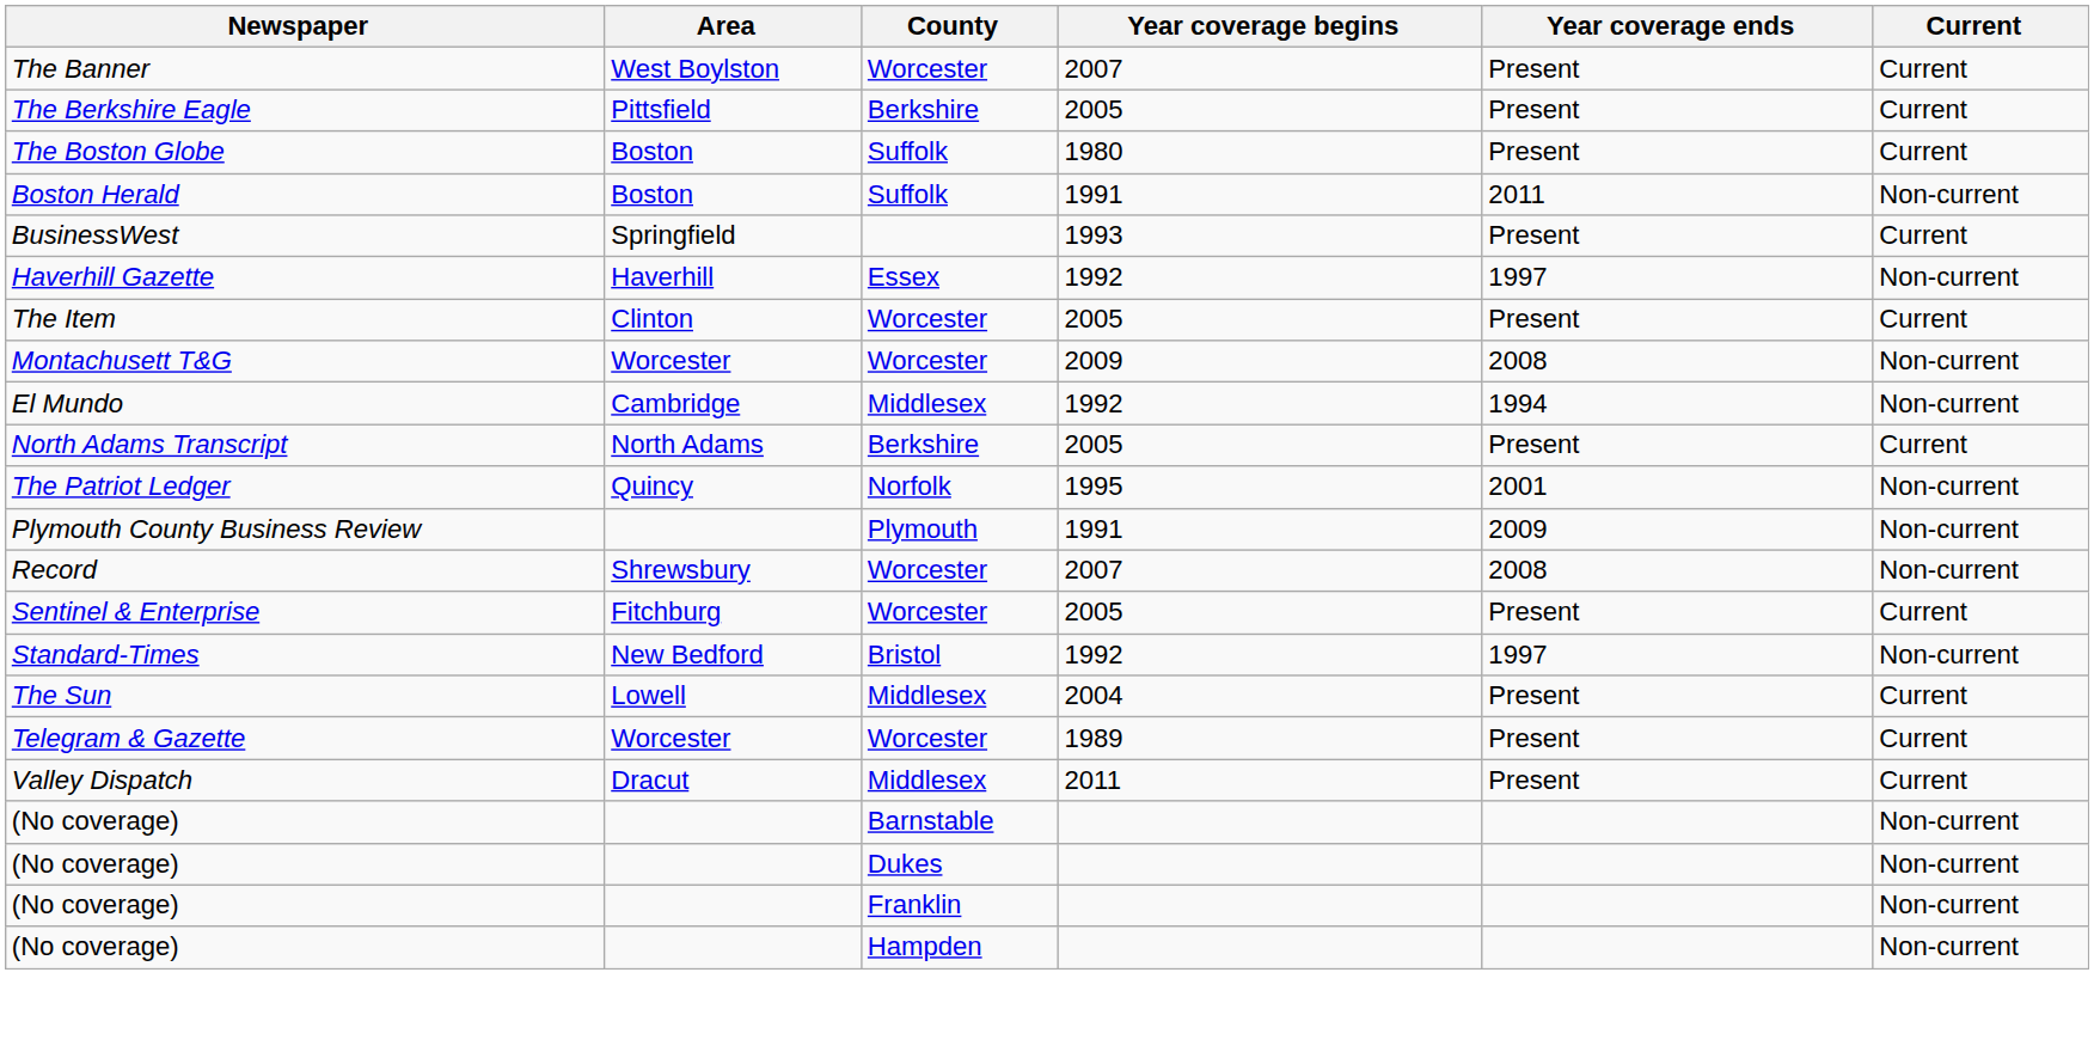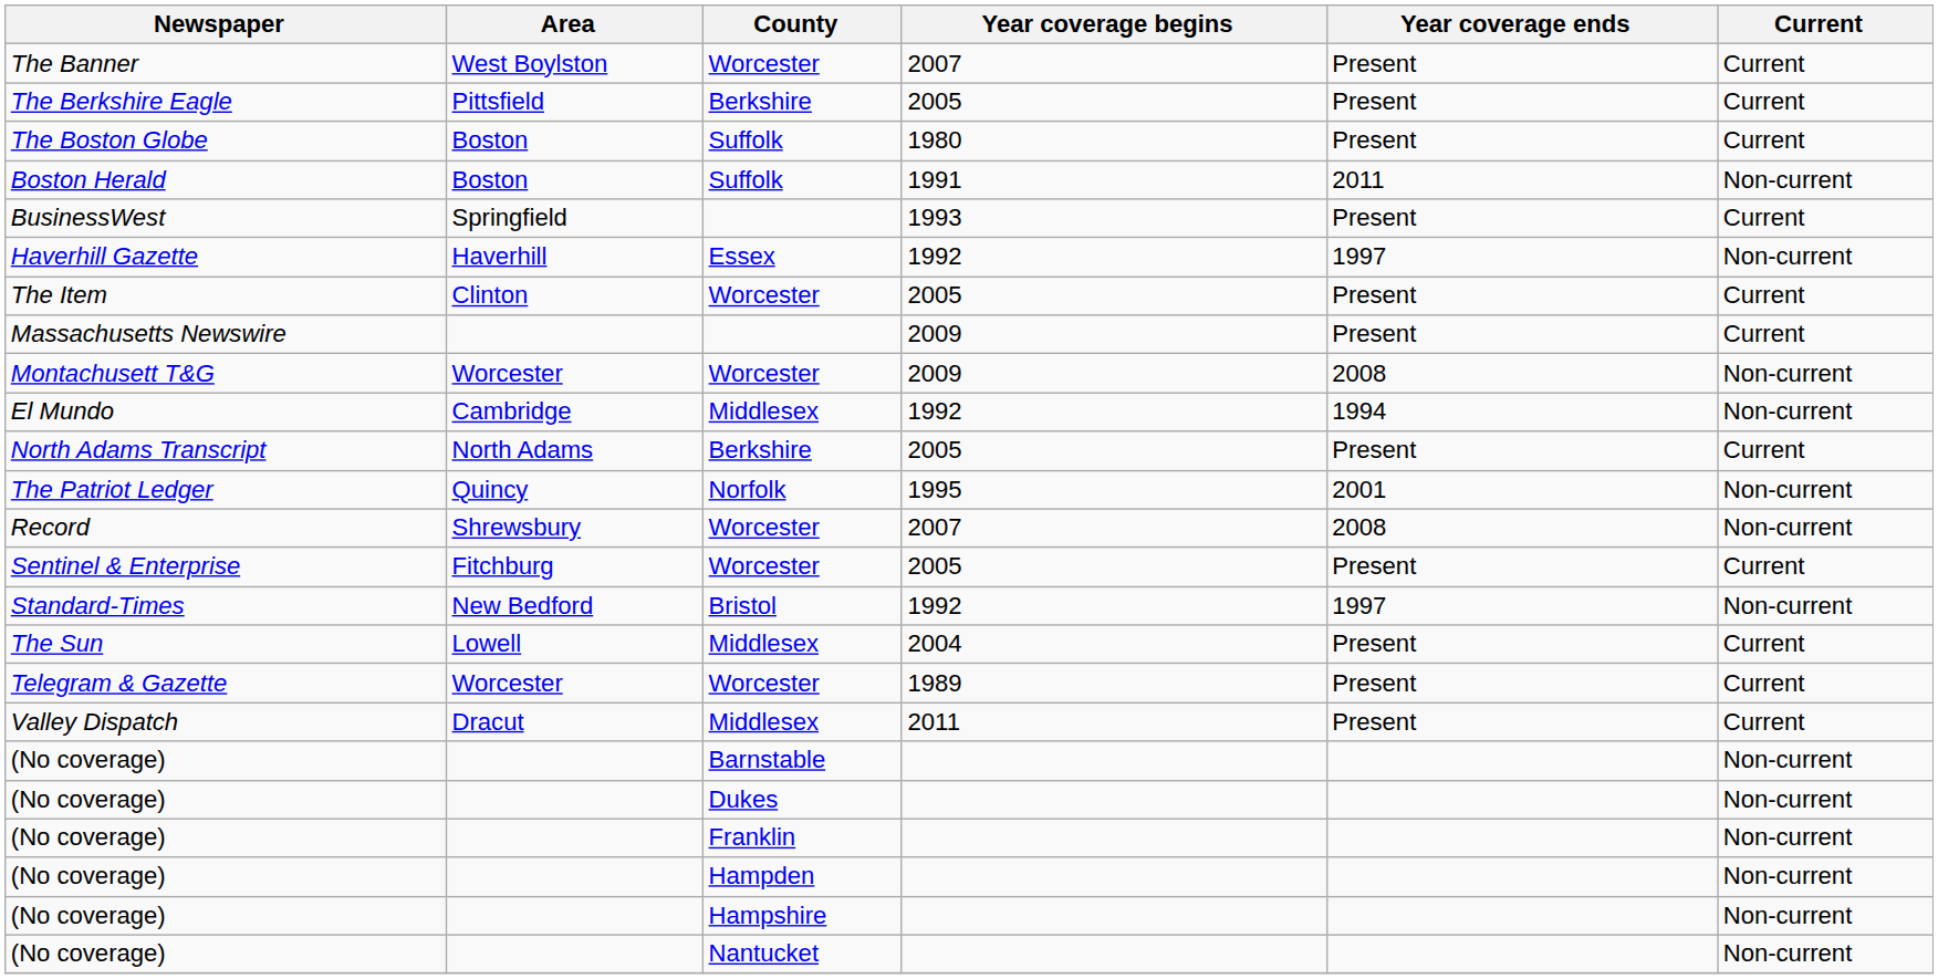+ row: Massachusetts Newswire | 2009 | Present | Current
- row: Plymouth County Business Review | Plymouth | 1991 | 2009 | Non-current
+ row: (No coverage) | Hampshire | Non-current
+ row: (No coverage) | Nantucket | Non-current
